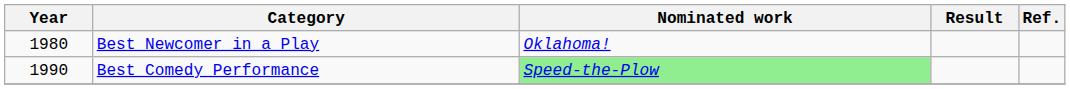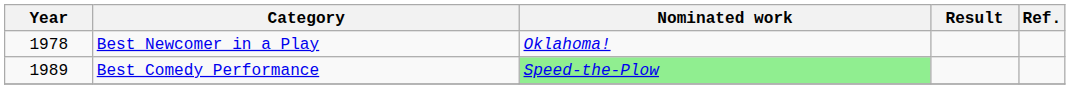Best Newcomer in a Play | Year: 1980 -> 1978
Best Comedy Performance | Year: 1990 -> 1989
